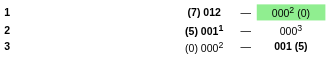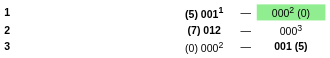1 | column 3: (7) 012 -> (5) 0011
2 | column 3: (5) 0011 -> (7) 012
